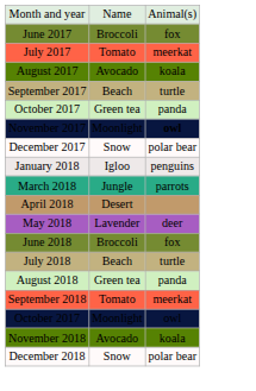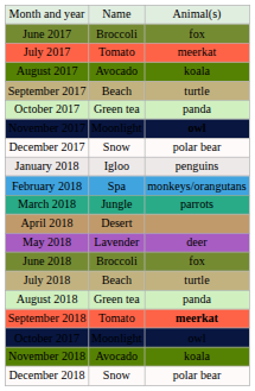+ row: February 2018 | Spa | monkeys/orangutans
September 2018 | column 3: normal -> bold
